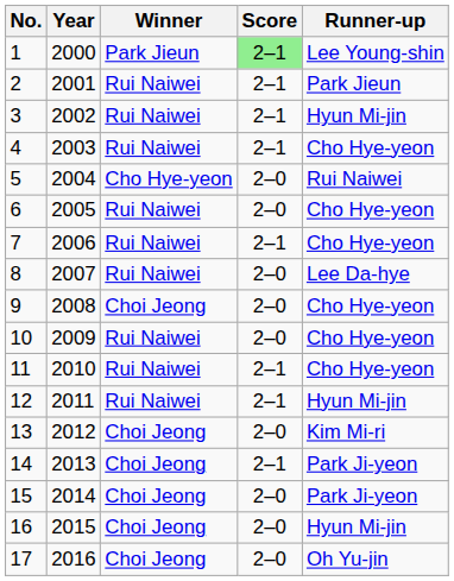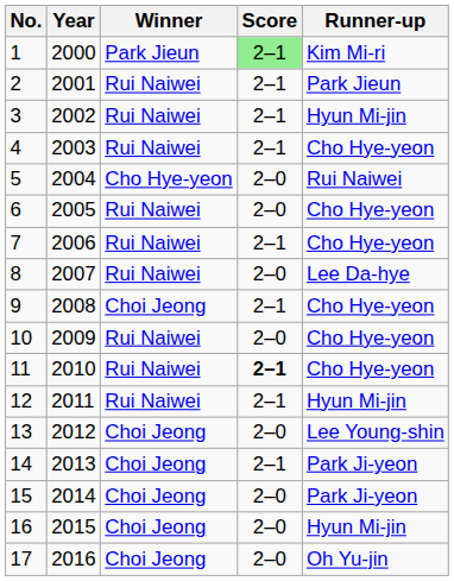1 | Runner-up: Lee Young-shin -> Kim Mi-ri
9 | Score: 2–0 -> 2–1
11 | Score: normal -> bold
13 | Runner-up: Kim Mi-ri -> Lee Young-shin
